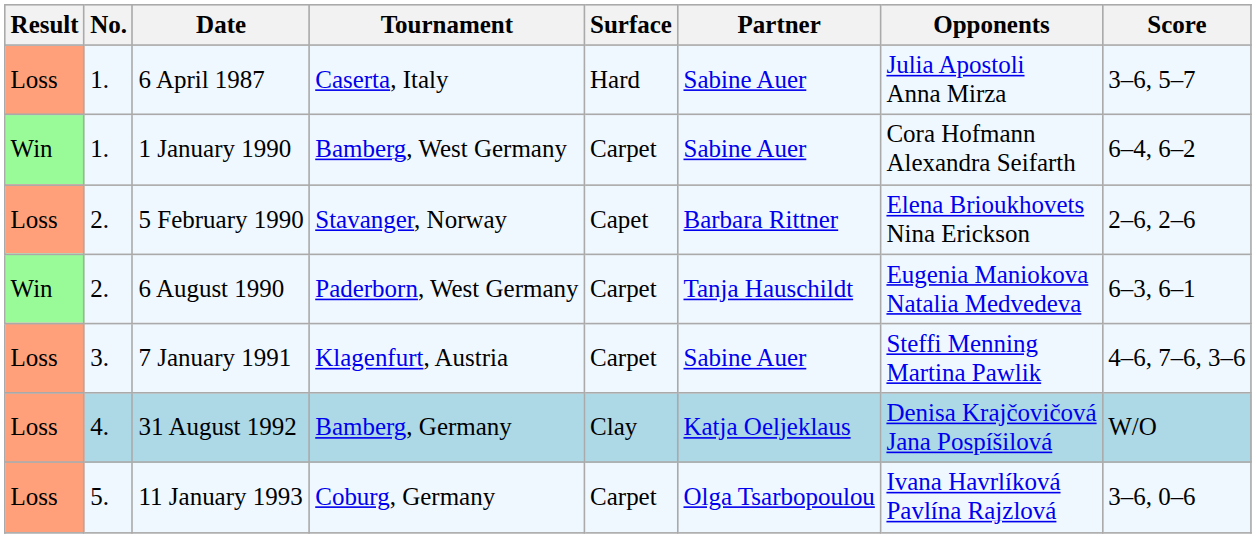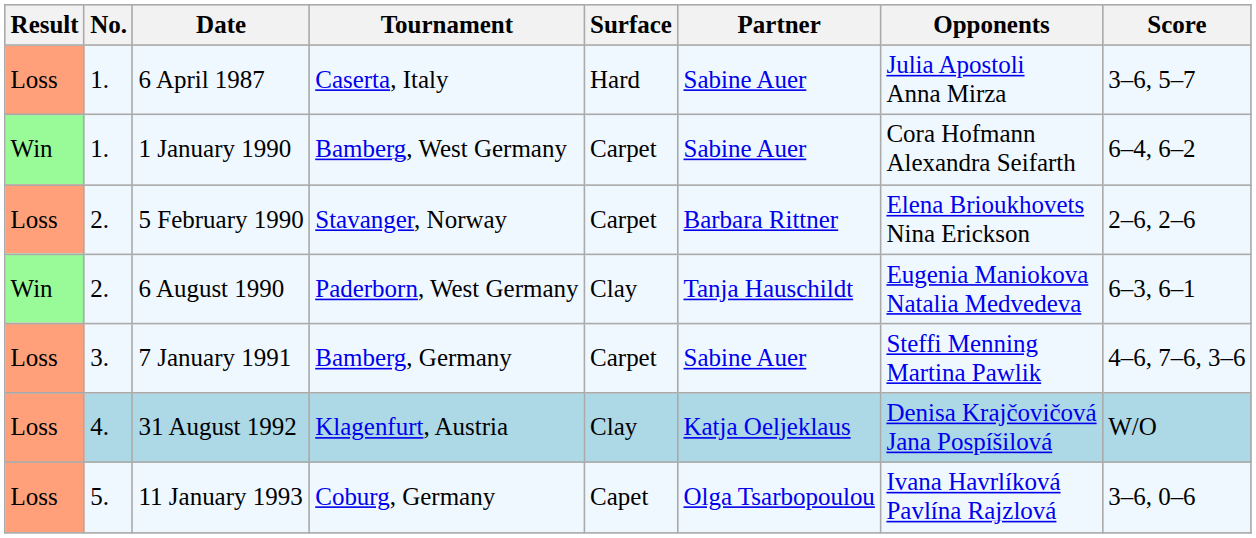5 February 1990 | Surface: Capet -> Carpet
6 August 1990 | Surface: Carpet -> Clay
7 January 1991 | Tournament: Klagenfurt, Austria -> Bamberg, Germany
31 August 1992 | Tournament: Bamberg, Germany -> Klagenfurt, Austria
11 January 1993 | Surface: Carpet -> Capet
